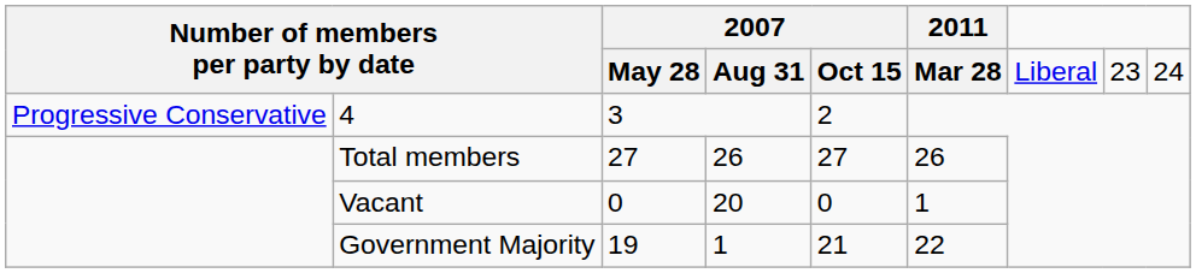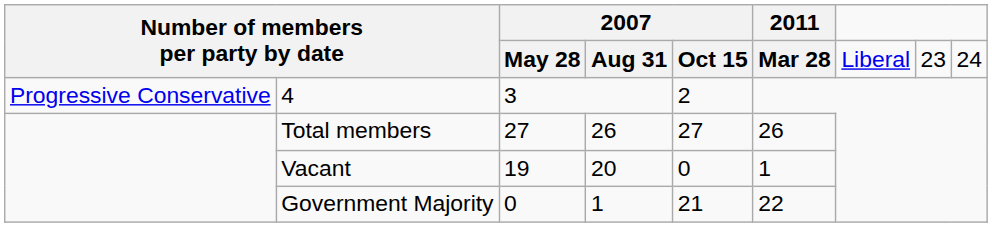Vacant | column 3: 0 -> 19
Government Majority | column 3: 19 -> 0
